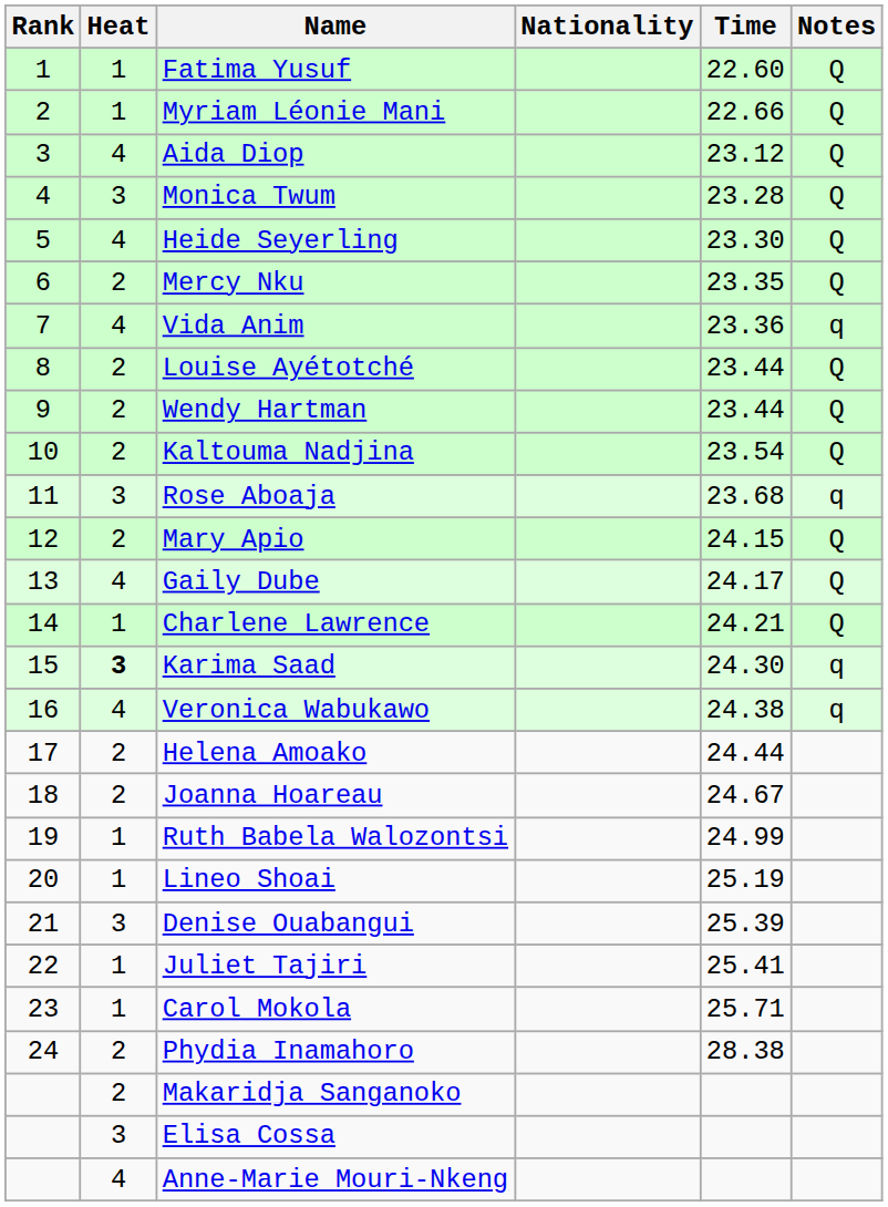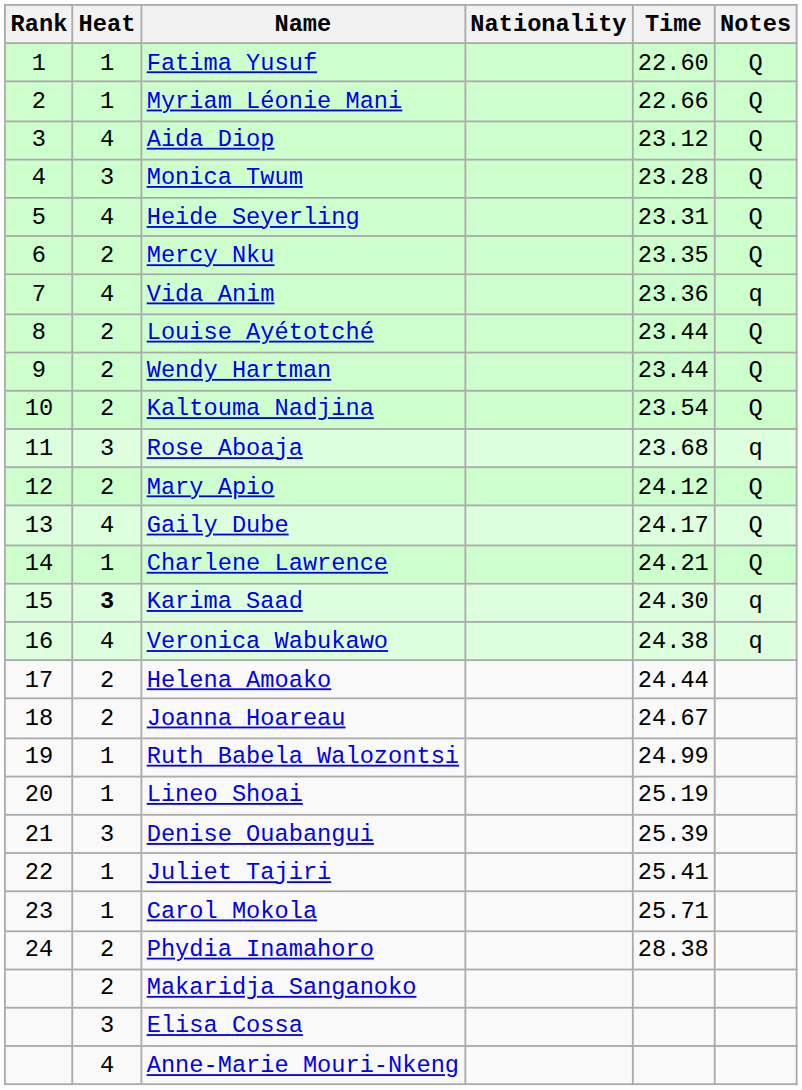Heide Seyerling | Time: 23.30 -> 23.31
Mary Apio | Time: 24.15 -> 24.12
